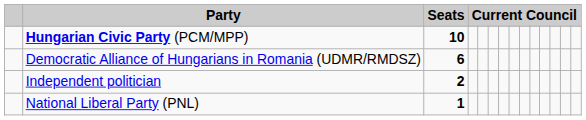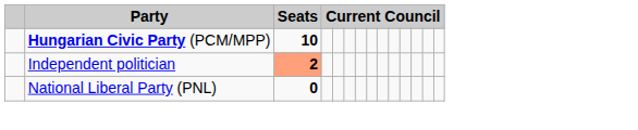- row: Democratic Alliance of Hungarians in Romania (UDMR/RMDSZ) | 6
Independent politician | Seats: no background -> lightsalmon background
National Liberal Party (PNL) | Seats: 1 -> 0
